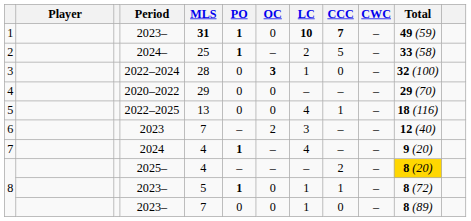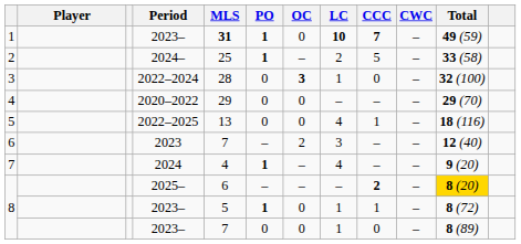8 / 2025– | MLS: 4 -> 6
8 / 2025– | CCC: normal -> bold
